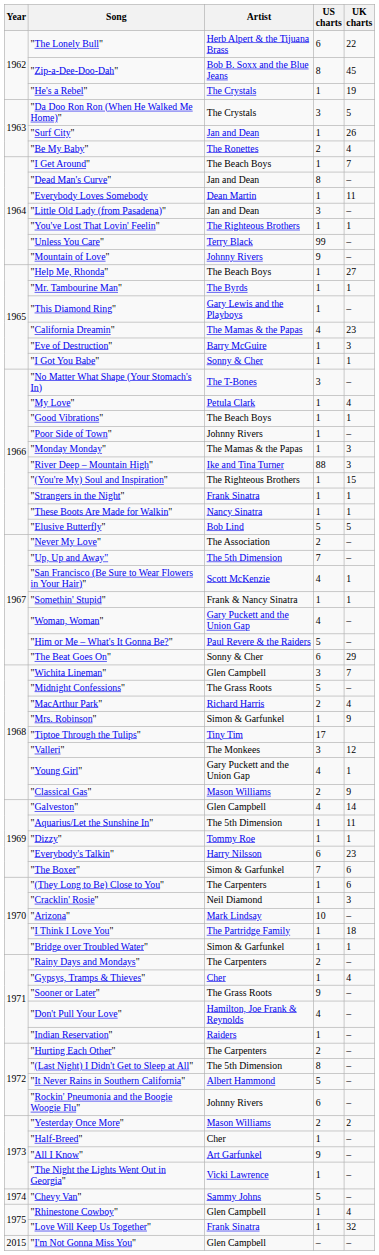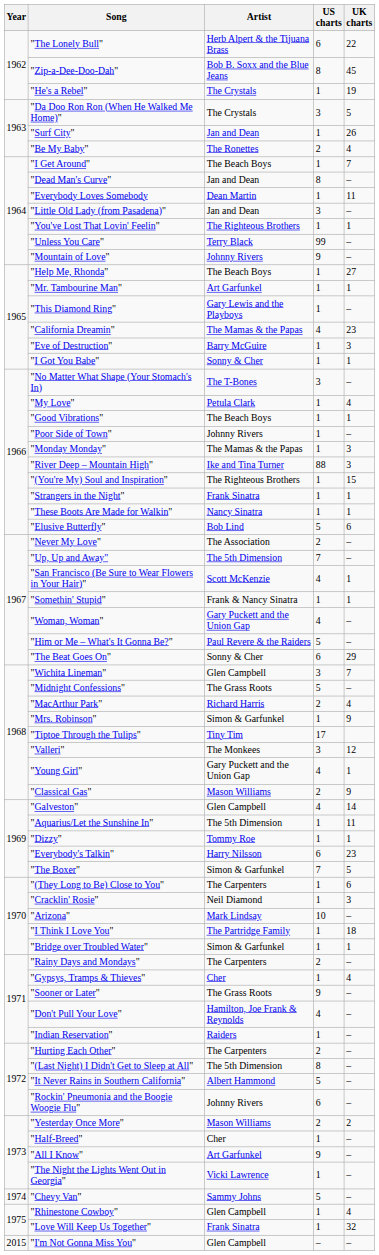"Mr. Tambourine Man" | Artist: The Byrds -> Art Garfunkel
"Elusive Butterfly" | UK charts: 5 -> 6
"The Boxer" | UK charts: 6 -> 5
